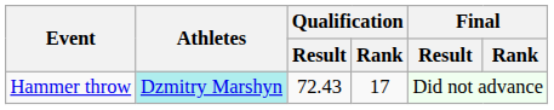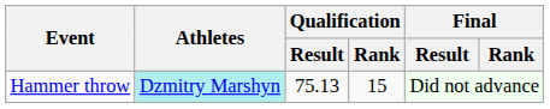Hammer throw | Qualification / Result: 72.43 -> 75.13
Hammer throw | Qualification / Rank: 17 -> 15
